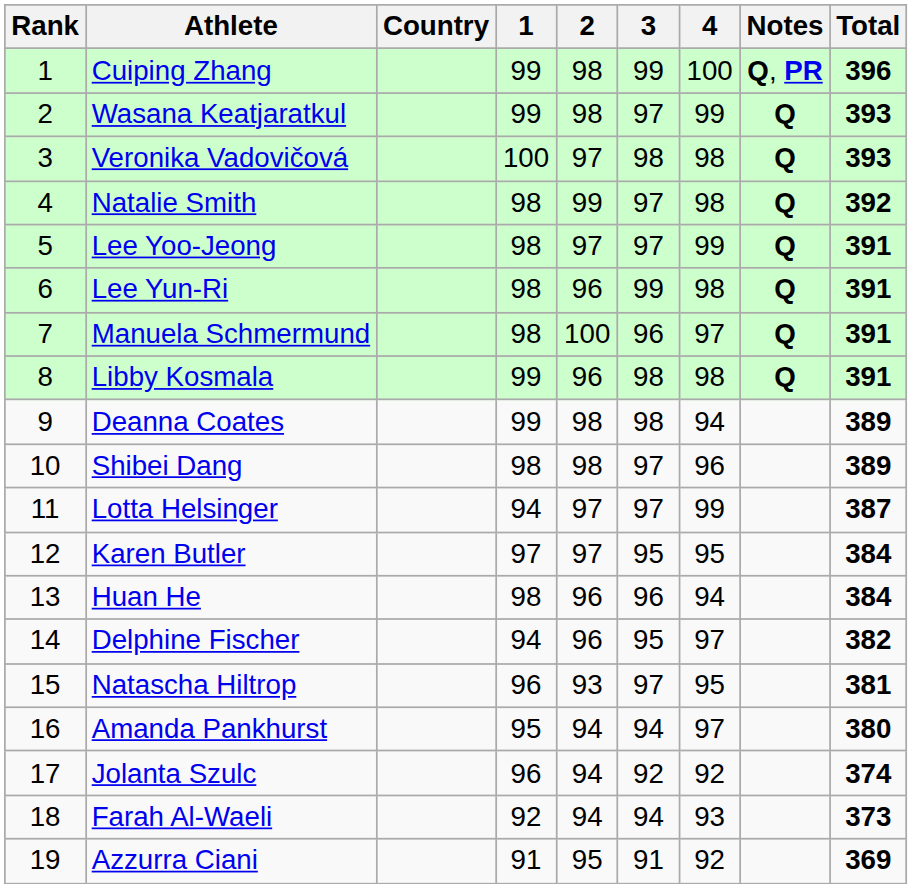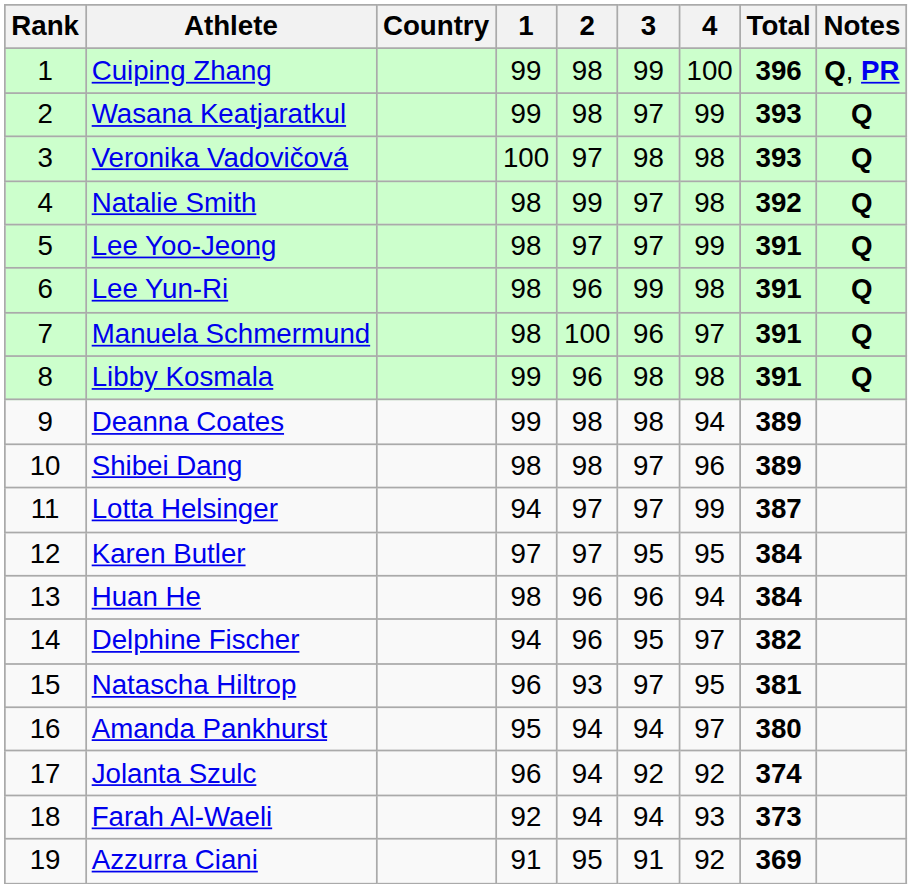columns swapped: Total <-> Notes
